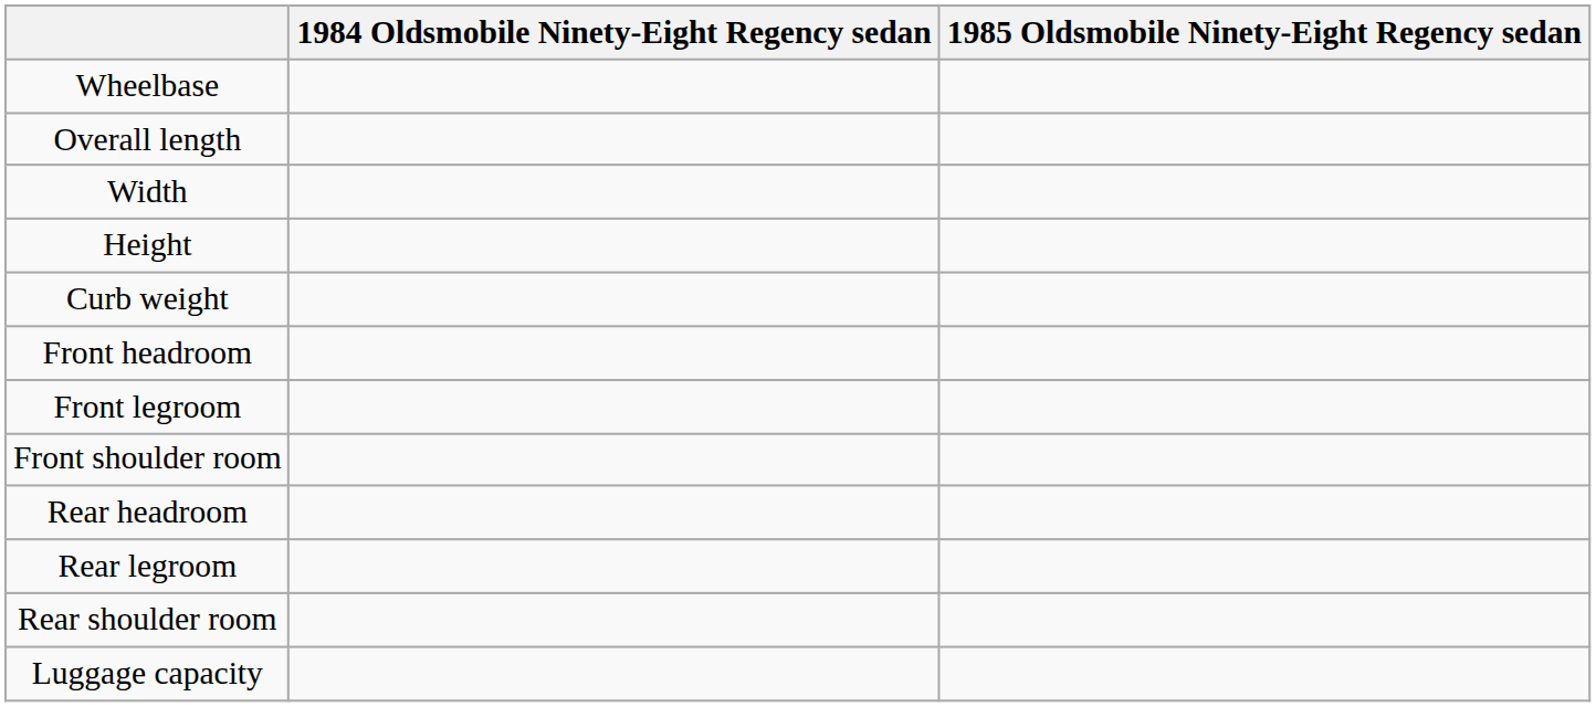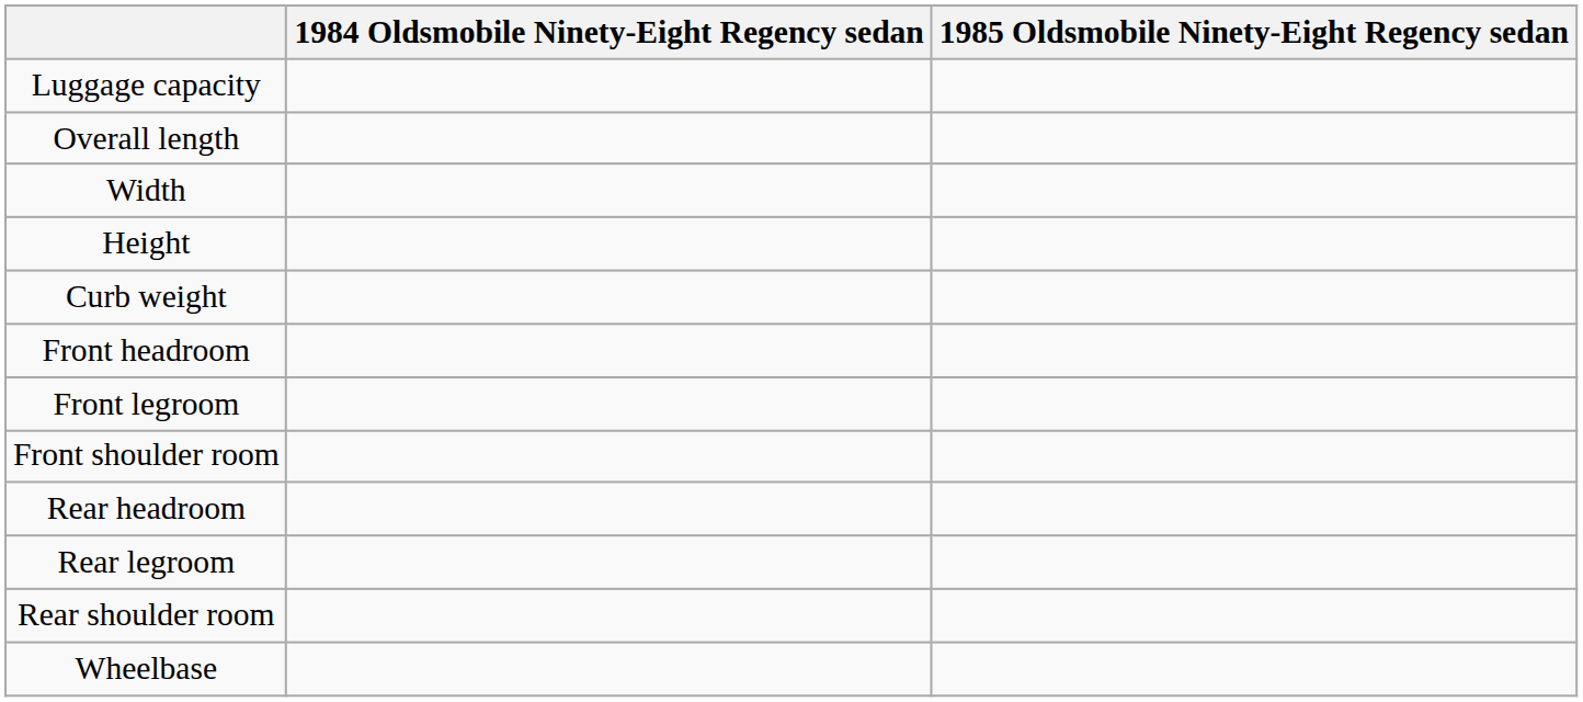rows swapped: Wheelbase <-> Luggage capacity
